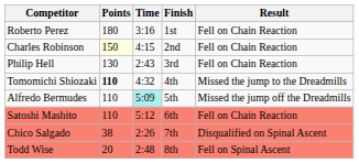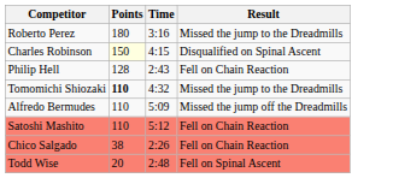- column: Finish | 1st | 2nd | 3rd | 4th | 5th | 6th | 7th | 8th
Roberto Perez | Result: Fell on Chain Reaction -> Missed the jump to the Dreadmills
Charles Robinson | Result: Fell on Chain Reaction -> Disqualified on Spinal Ascent
Philip Hell | Points: 130 -> 128
Alfredo Bermudes | Time: paleturquoise background -> no background
Chico Salgado | Result: Disqualified on Spinal Ascent -> Fell on Chain Reaction
